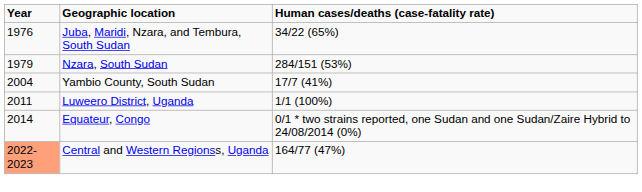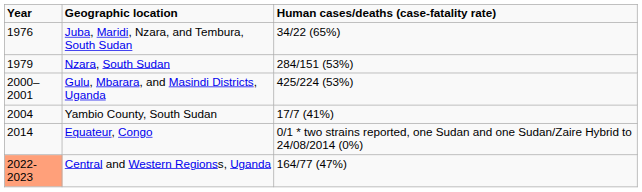+ row: 2000–2001 | Gulu, Mbarara, and Masindi Districts, Uganda | 425/224 (53%)
- row: 2011 | Luweero District, Uganda | 1/1 (100%)
